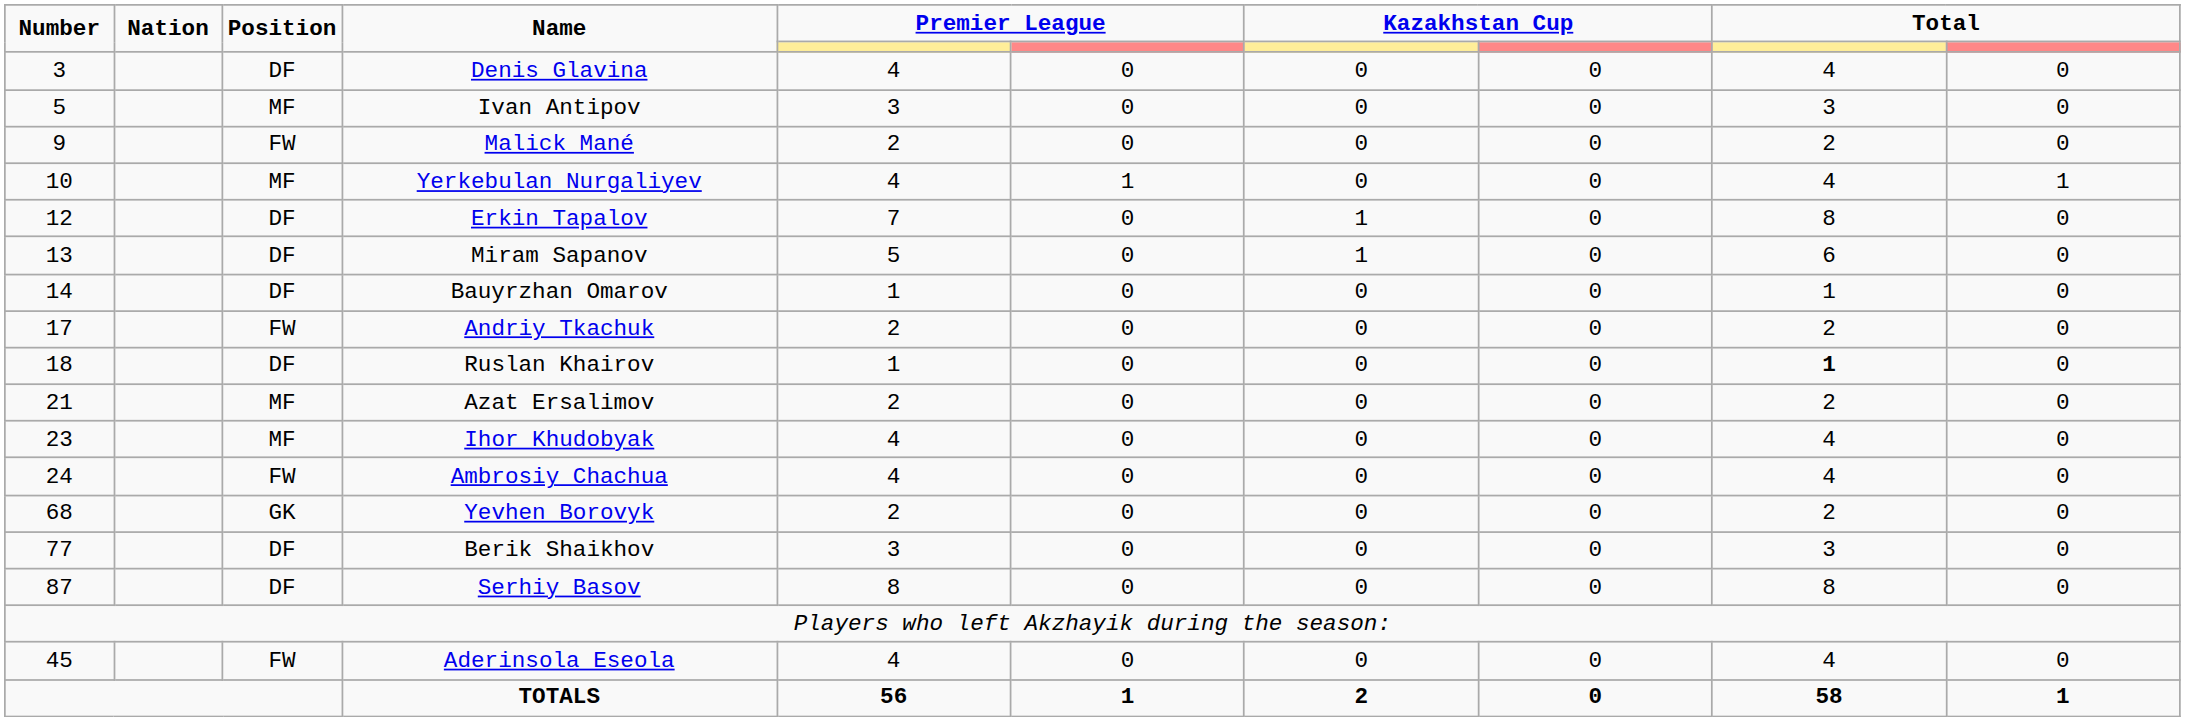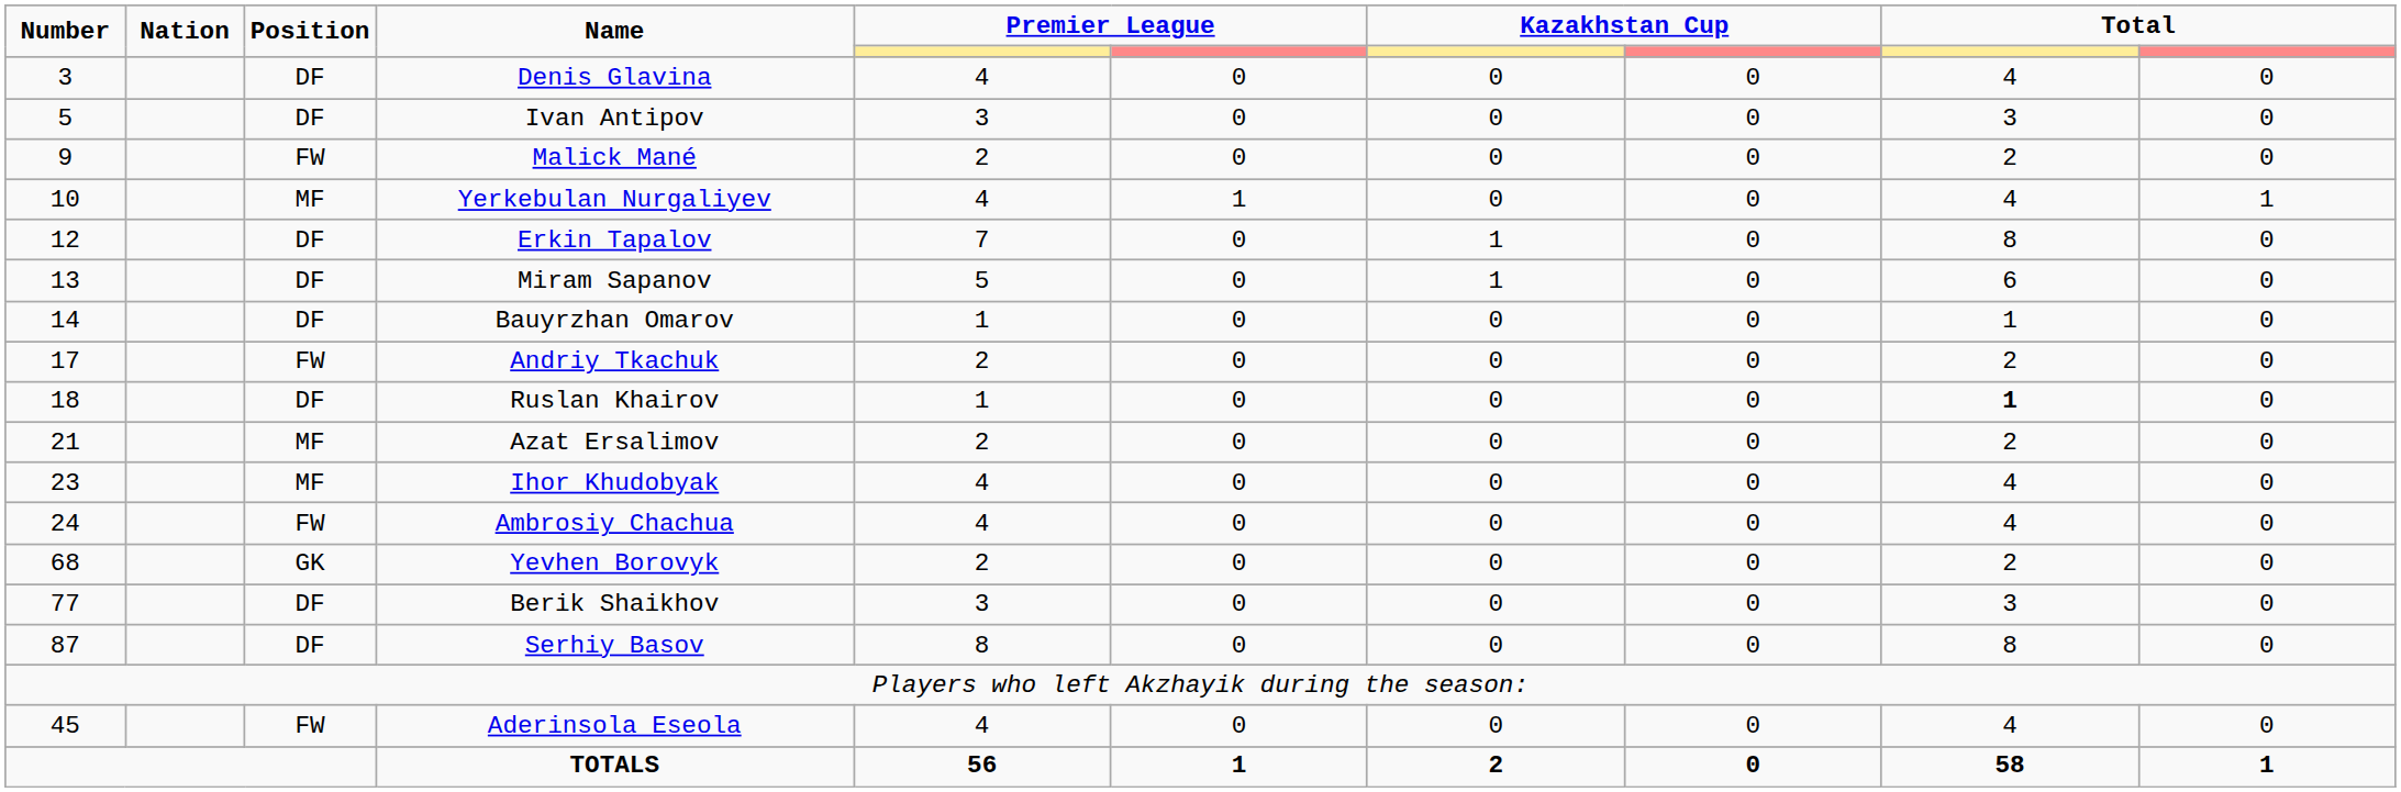Ivan Antipov | Position: MF -> DF
